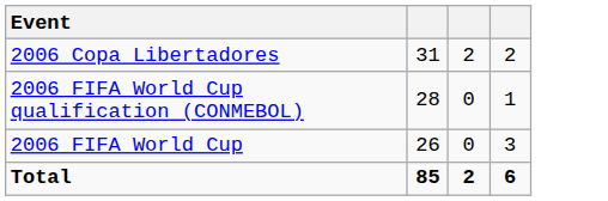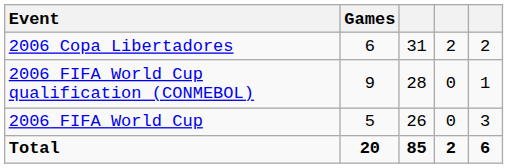+ column: Games | 6 | 9 | 5 | 20
